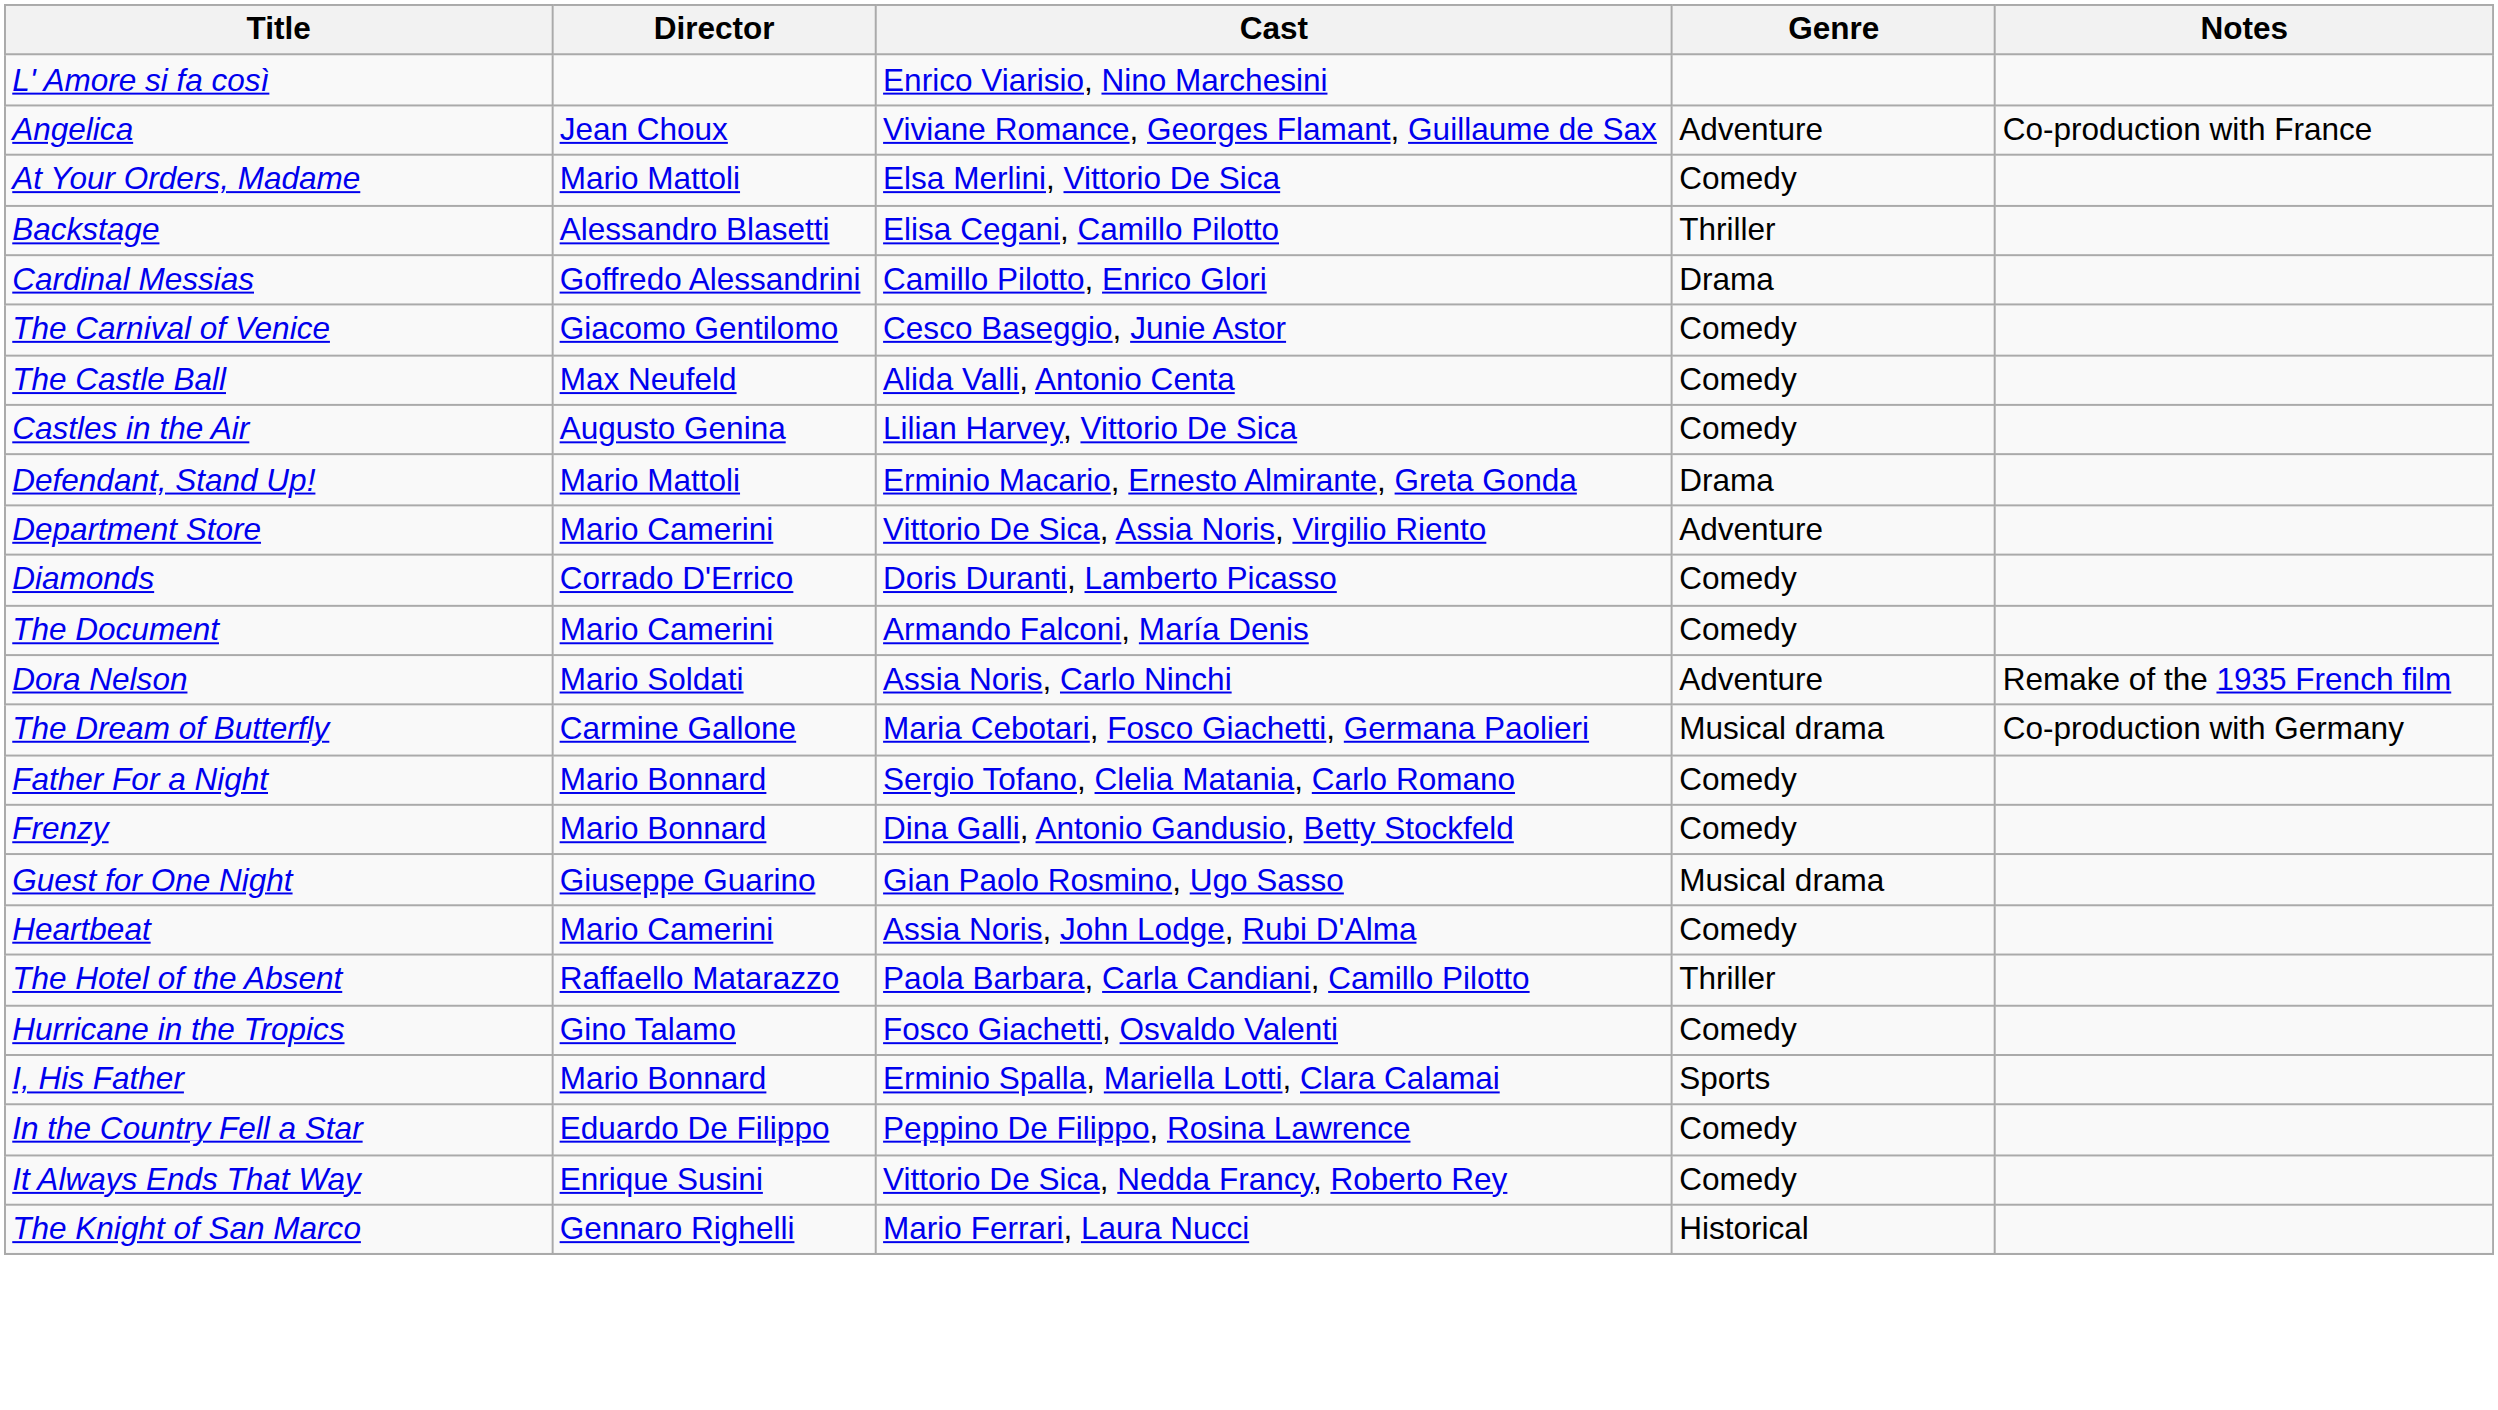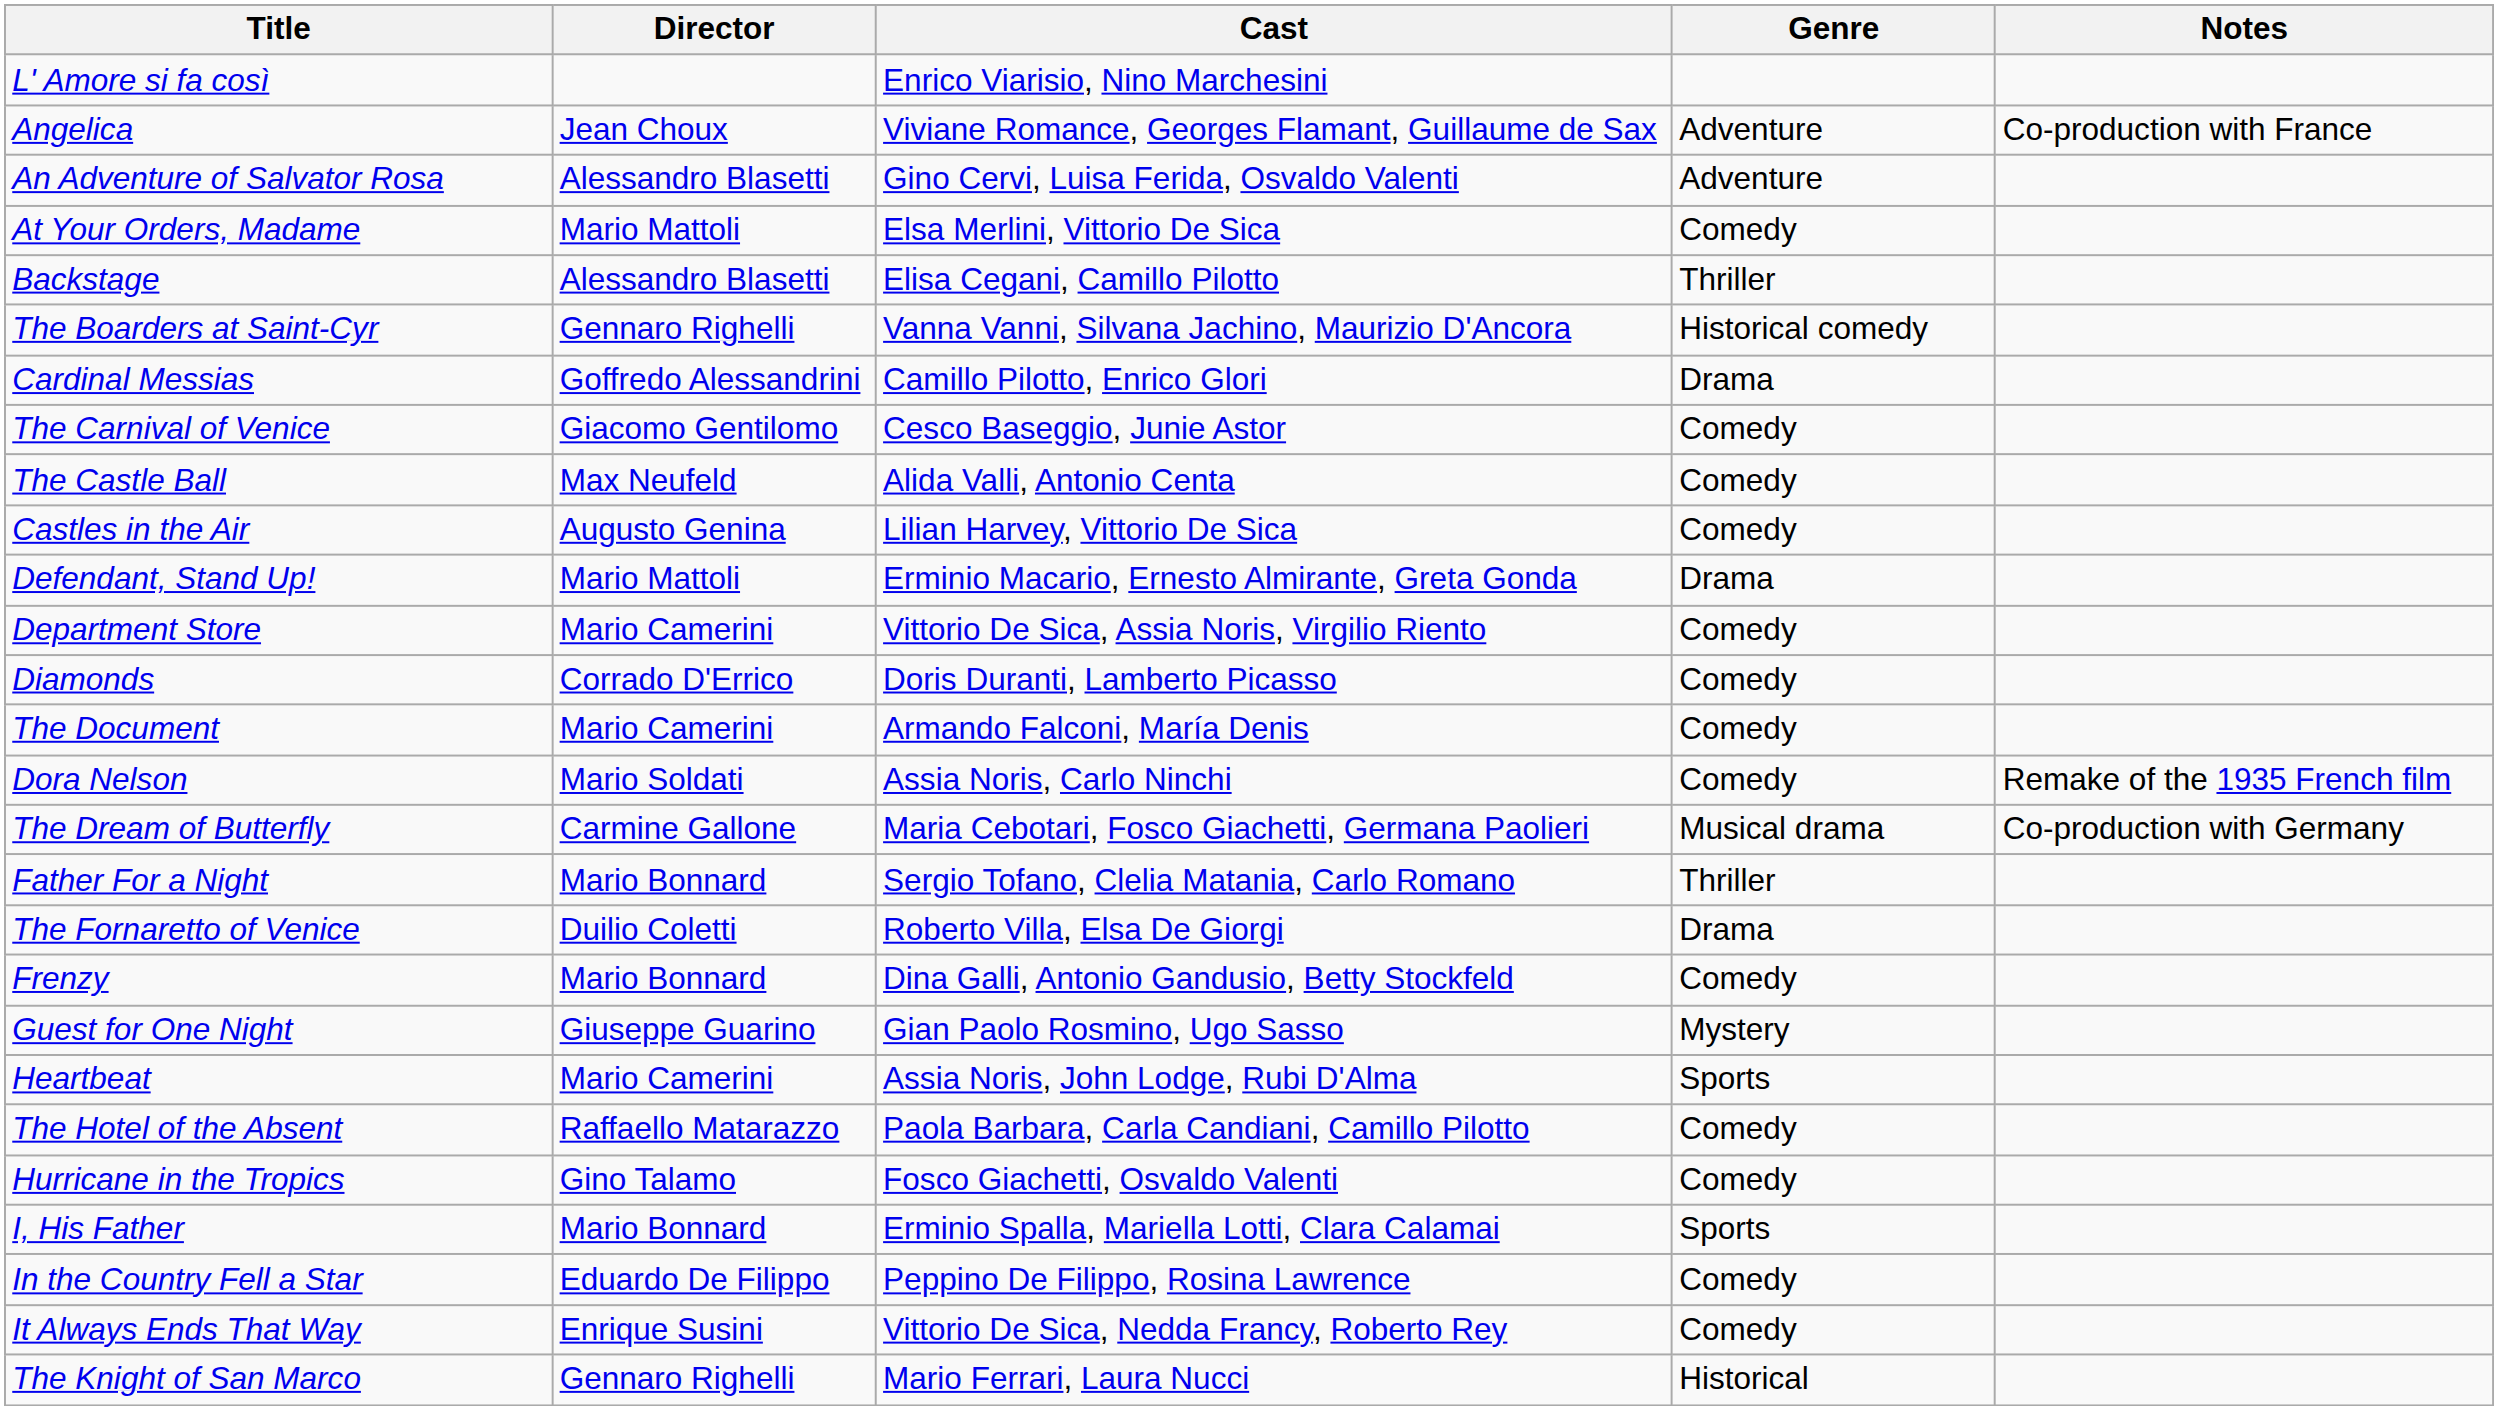+ row: An Adventure of Salvator Rosa | Alessandro Blasetti | Gino Cervi, Luisa Ferida, Osvaldo Valenti | Adventure
+ row: The Boarders at Saint-Cyr | Gennaro Righelli | Vanna Vanni, Silvana Jachino, Maurizio D'Ancora | Historical comedy
Department Store | Genre: Adventure -> Comedy
Dora Nelson | Genre: Adventure -> Comedy
Father For a Night | Genre: Comedy -> Thriller
+ row: The Fornaretto of Venice | Duilio Coletti | Roberto Villa, Elsa De Giorgi | Drama
Guest for One Night | Genre: Musical drama -> Mystery
Heartbeat | Genre: Comedy -> Sports
The Hotel of the Absent | Genre: Thriller -> Comedy
